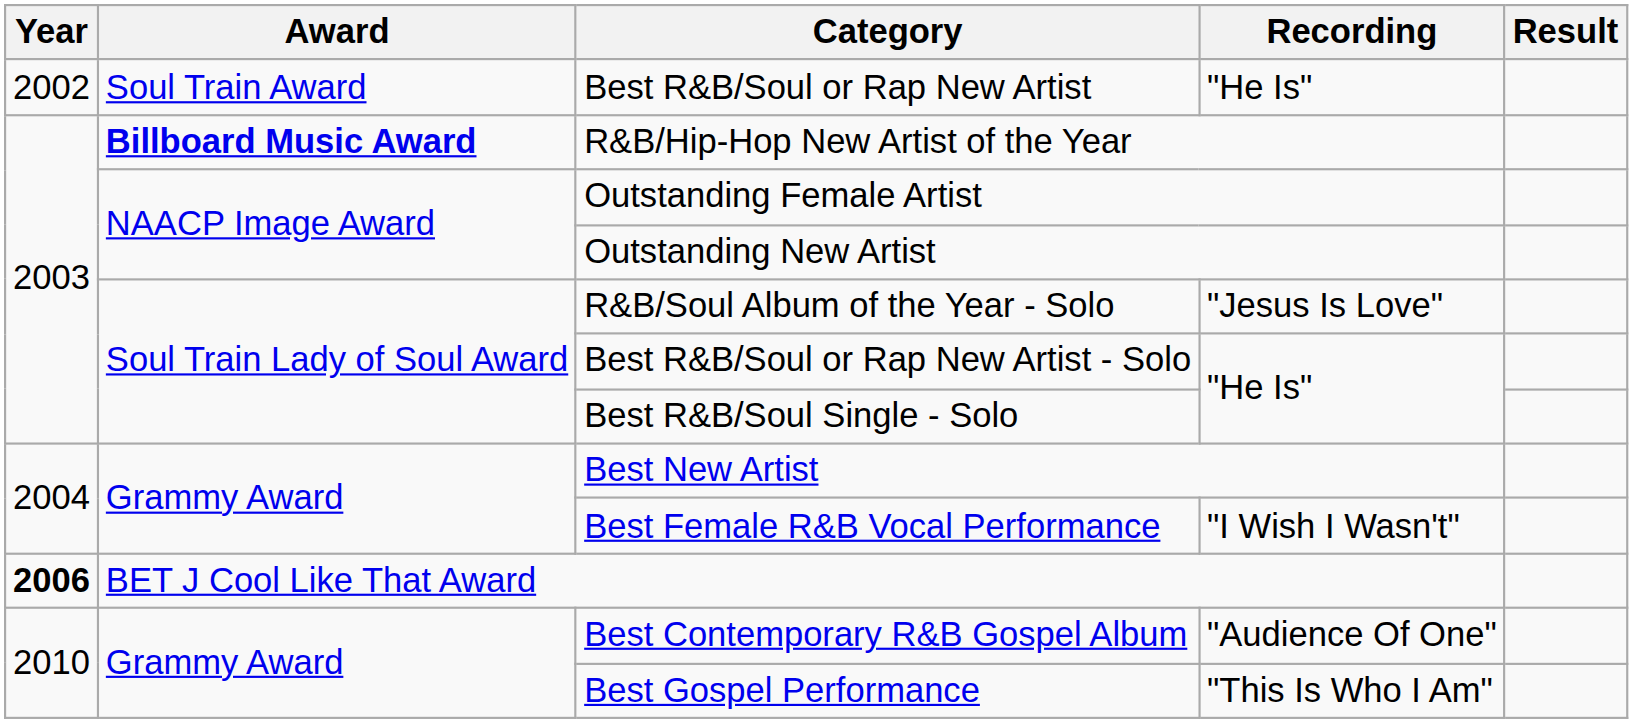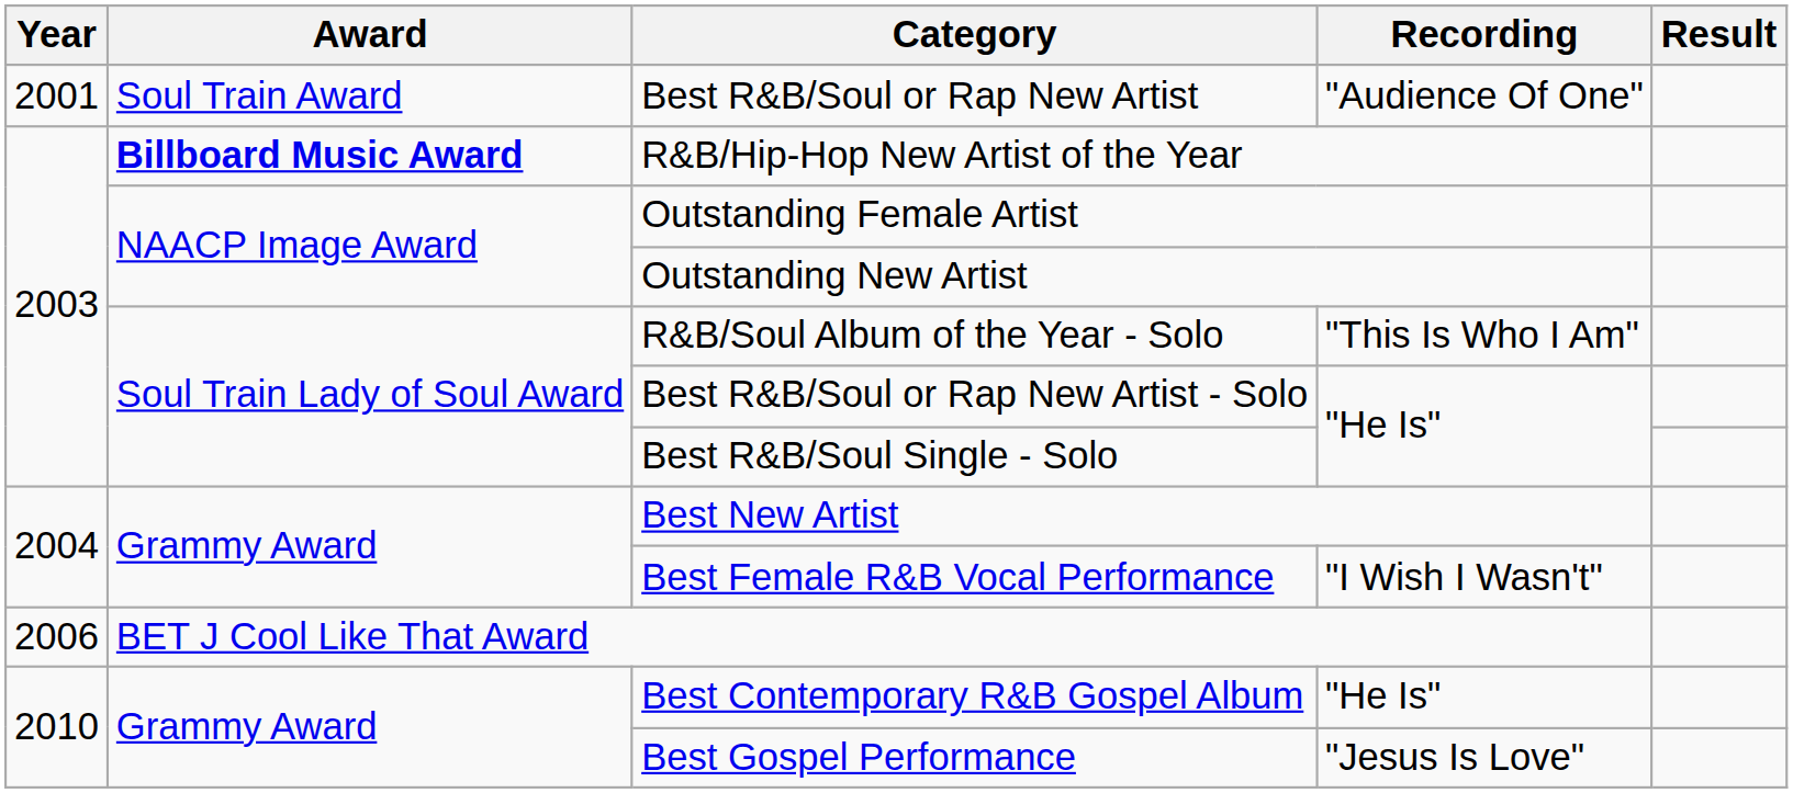Best R&B/Soul or Rap New Artist | Year: 2002 -> 2001
Best R&B/Soul or Rap New Artist | Recording: "He Is" -> "Audience Of One"
R&B/Soul Album of the Year - Solo | Recording: "Jesus Is Love" -> "This Is Who I Am"
BET J Cool Like That Award | Year: bold -> normal
Best Contemporary R&B Gospel Album | Recording: "Audience Of One" -> "He Is"
Best Gospel Performance | Recording: "This Is Who I Am" -> "Jesus Is Love"
